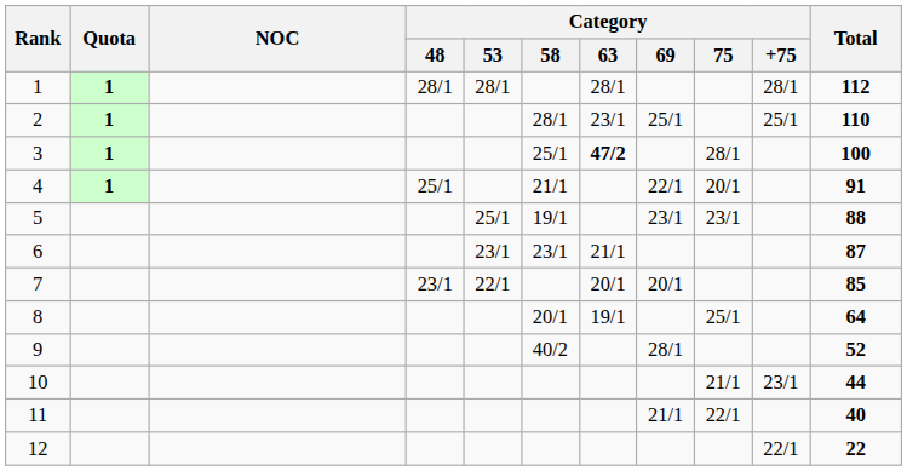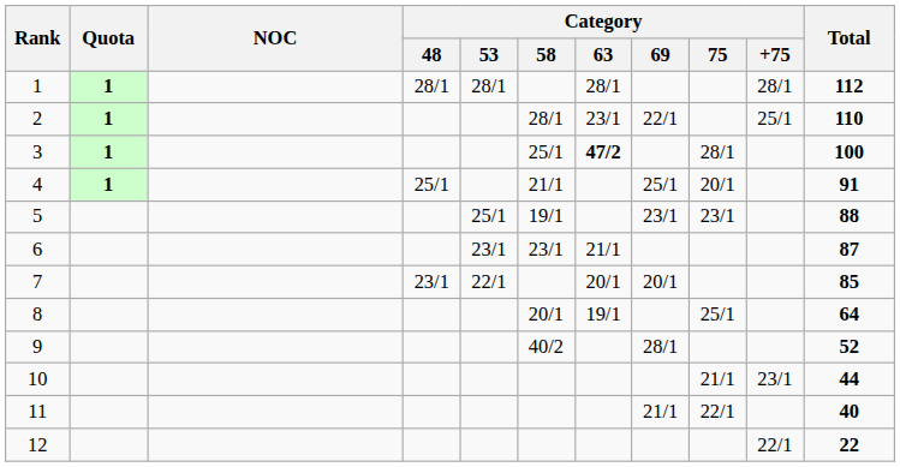2 | Category / 69: 25/1 -> 22/1
4 | Category / 69: 22/1 -> 25/1
